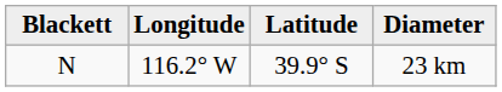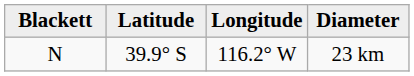columns swapped: Latitude <-> Longitude
